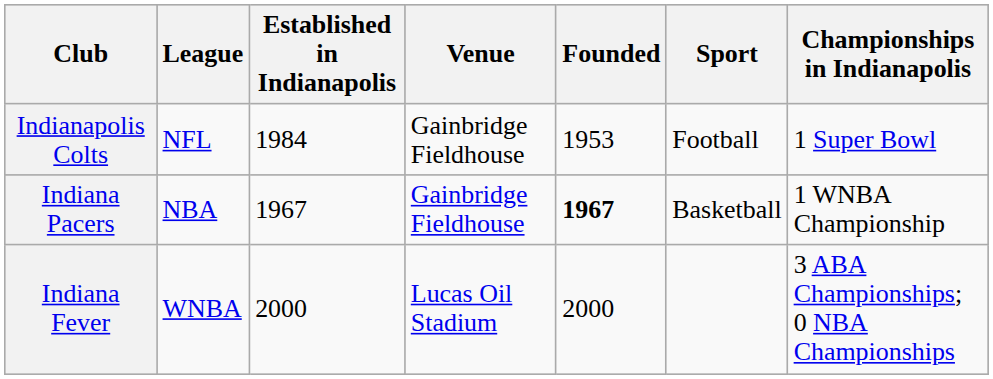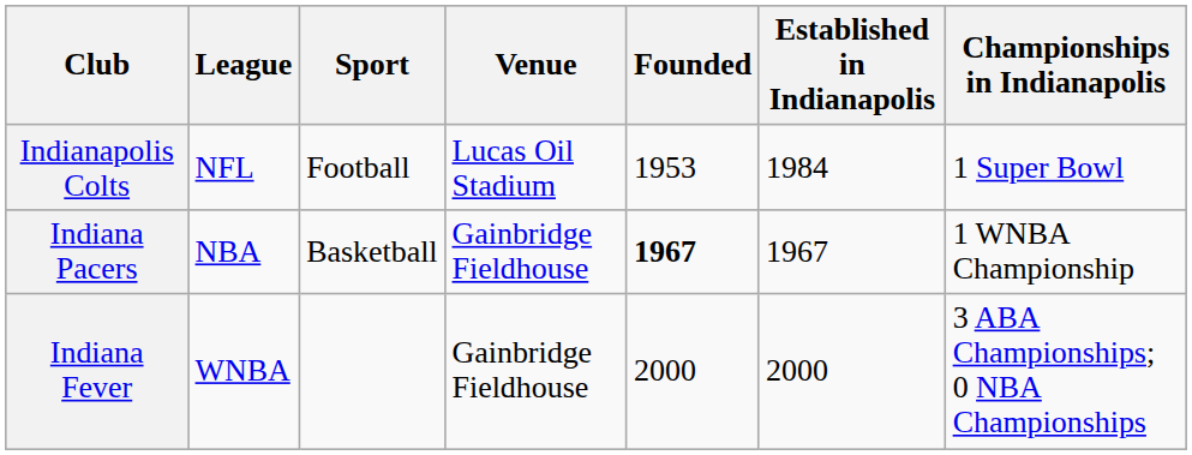columns swapped: Sport <-> Established in Indianapolis
Indianapolis Colts | Venue: Gainbridge Fieldhouse -> Lucas Oil Stadium
Indiana Fever | Venue: Lucas Oil Stadium -> Gainbridge Fieldhouse
